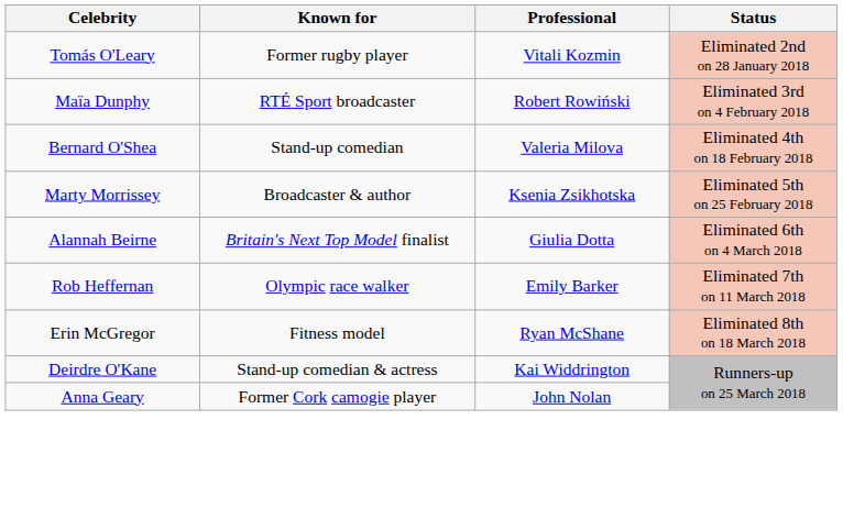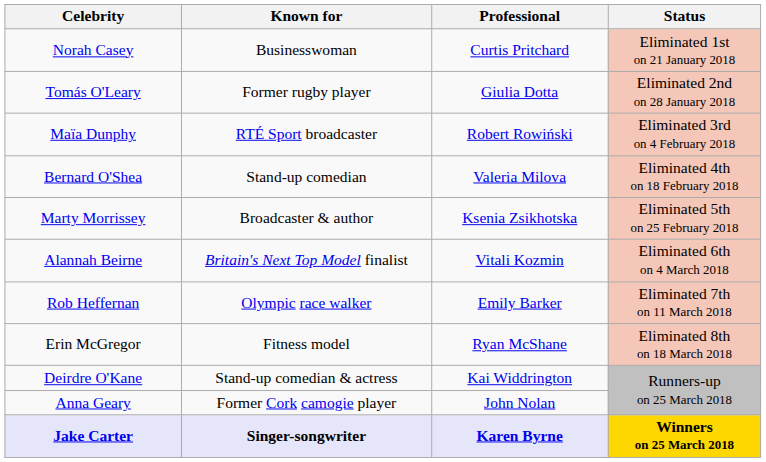+ row: Norah Casey | Businesswoman | Curtis Pritchard | Eliminated 1st on 21 January 2018
Tomás O'Leary | Professional: Vitali Kozmin -> Giulia Dotta
Alannah Beirne | Professional: Giulia Dotta -> Vitali Kozmin
+ row: Jake Carter | Singer-songwriter | Karen Byrne | Winners on 25 March 2018
